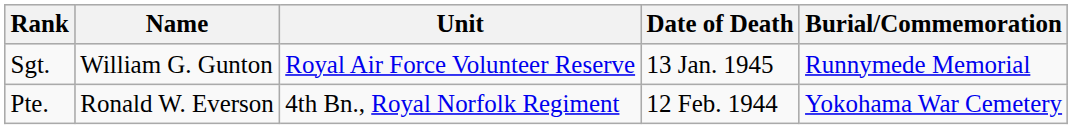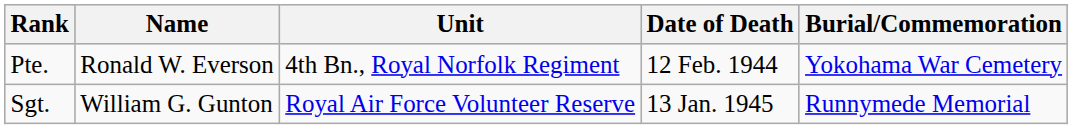rows swapped: Sgt. <-> Pte.
